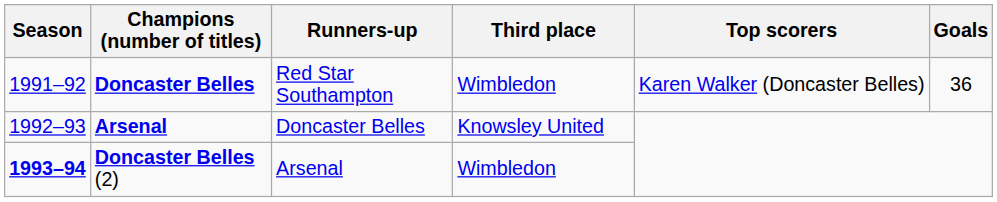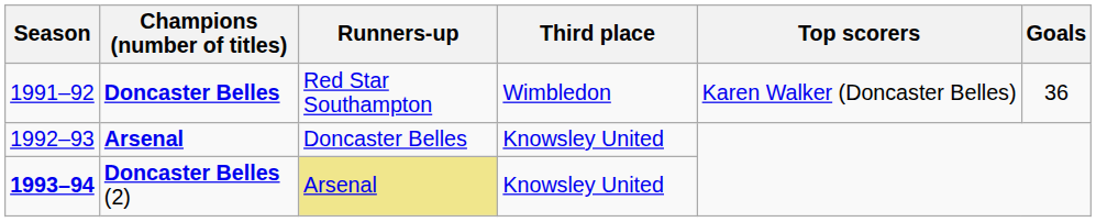Doncaster Belles (2) | Runners-up: no background -> khaki background
Doncaster Belles (2) | Third place: Wimbledon -> Knowsley United
